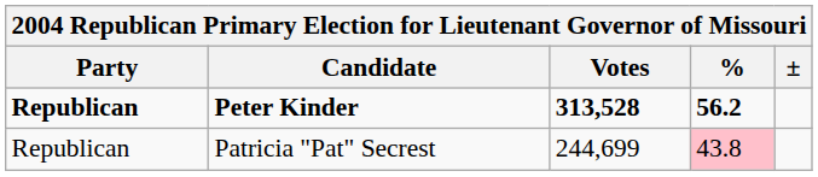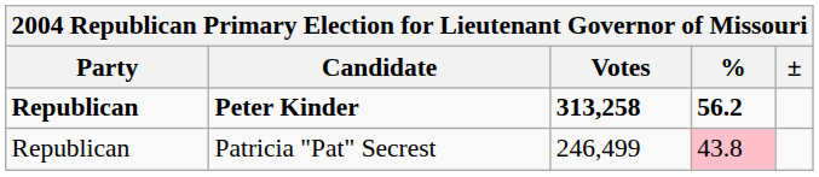Peter Kinder | Votes: 313,528 -> 313,258
Patricia "Pat" Secrest | Votes: 244,699 -> 246,499
